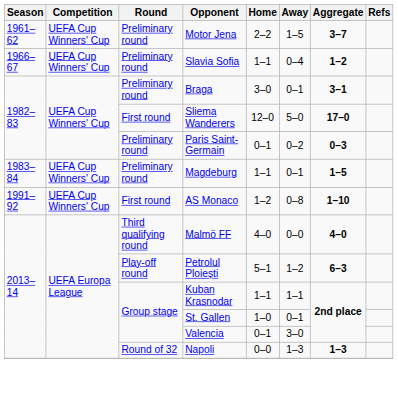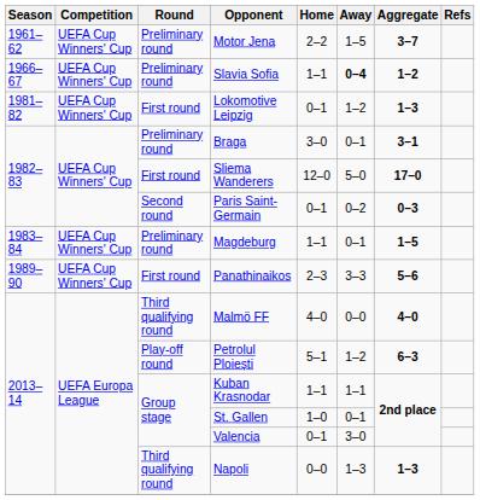Slavia Sofia | Away: normal -> bold
+ row: 1981–82 | UEFA Cup Winners' Cup | First round | Lokomotive Leipzig | 0–1 | 1–2 | 1–3
Paris Saint-Germain | Round: Preliminary round -> Second round
+ row: 1989–90 | UEFA Cup Winners' Cup | First round | Panathinaikos | 2–3 | 3–3 | 5–6
- row: 1991–92 | UEFA Cup Winners' Cup | First round | AS Monaco | 1–2 | 0–8 | 1–10
Napoli | Round: Round of 32 -> Third qualifying round
